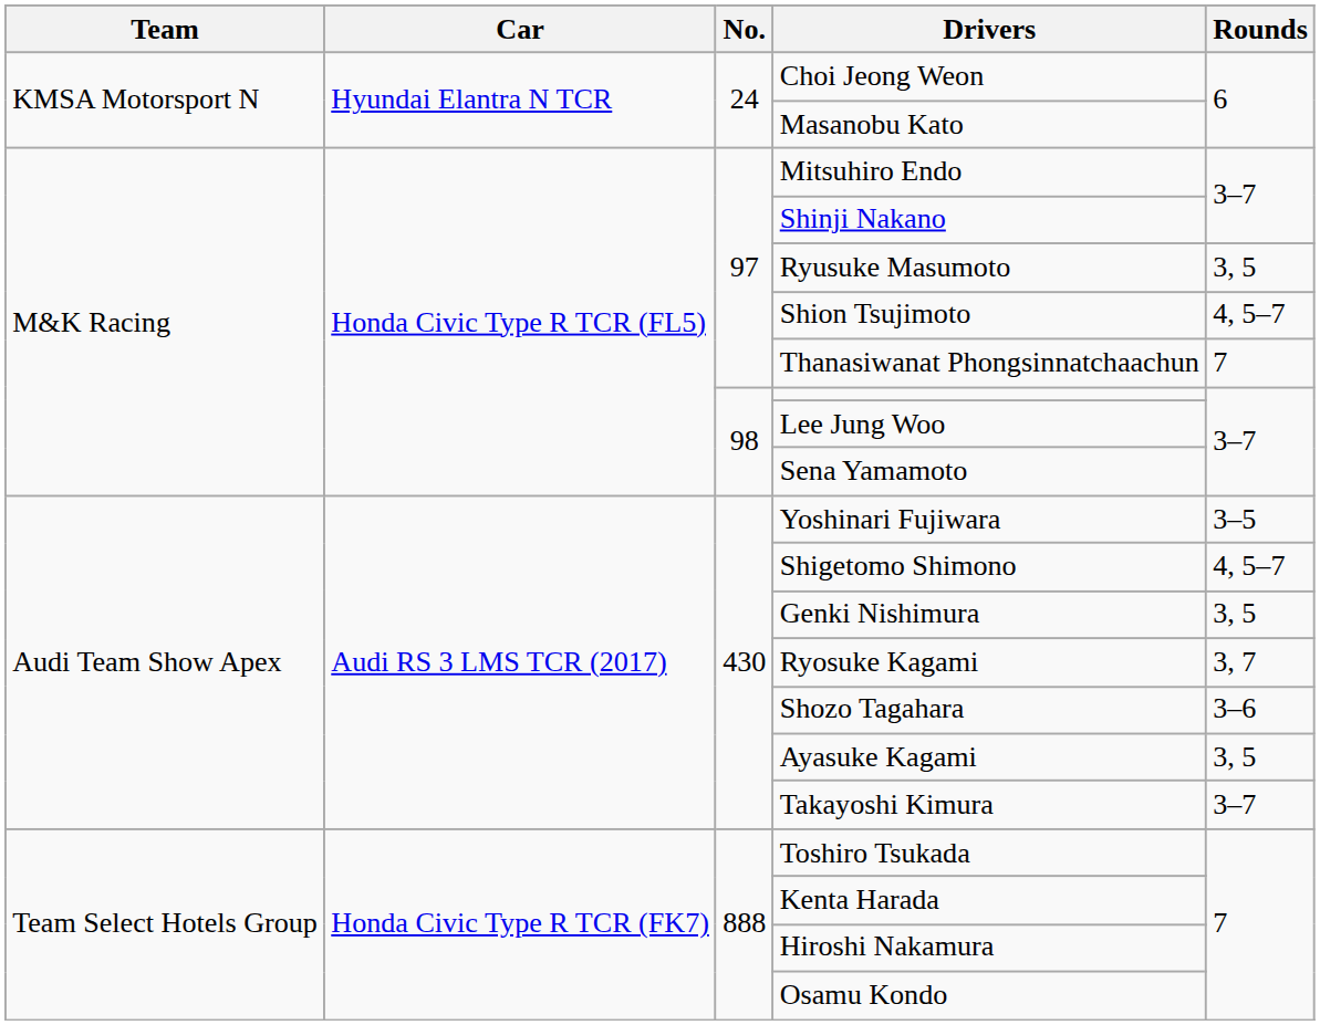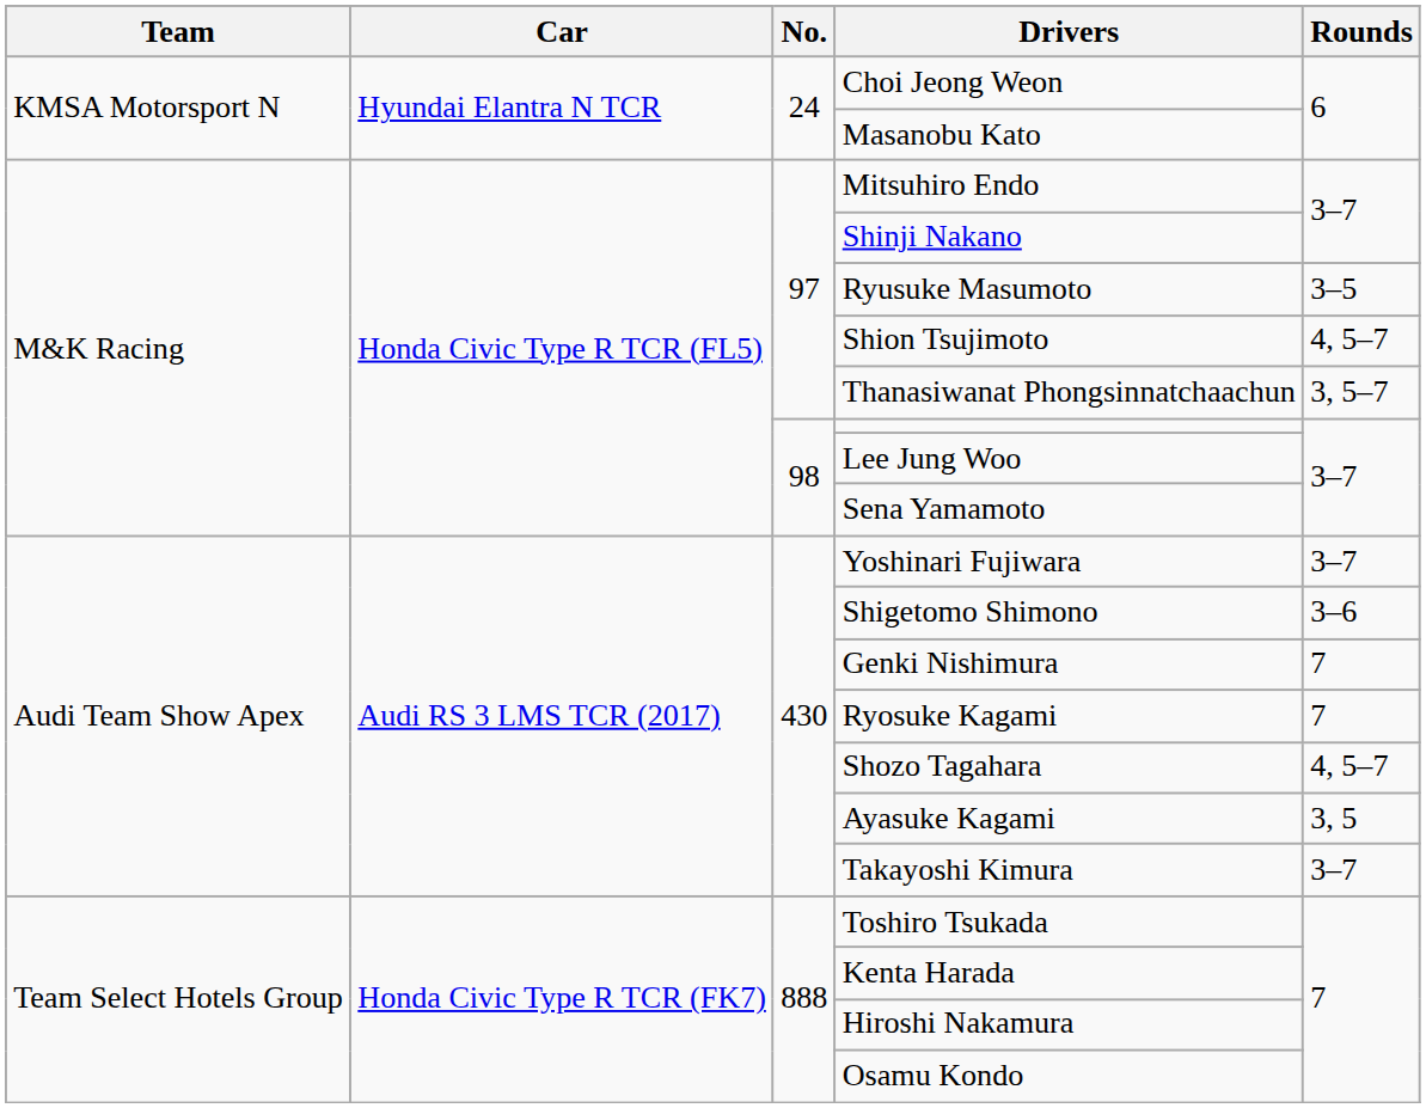Ryusuke Masumoto | Rounds: 3, 5 -> 3–5
Thanasiwanat Phongsinnatchaachun | Rounds: 7 -> 3, 5–7
Yoshinari Fujiwara | Rounds: 3–5 -> 3–7
Shigetomo Shimono | Rounds: 4, 5–7 -> 3–6
Genki Nishimura | Rounds: 3, 5 -> 7
Ryosuke Kagami | Rounds: 3, 7 -> 7
Shozo Tagahara | Rounds: 3–6 -> 4, 5–7
